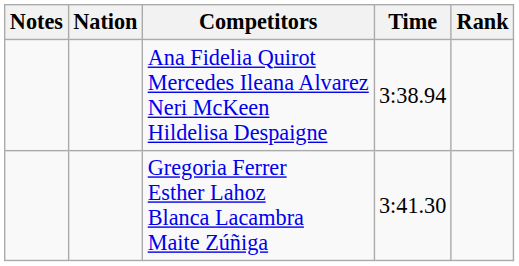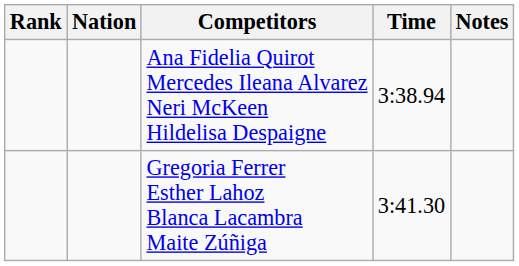columns swapped: Rank <-> Notes
